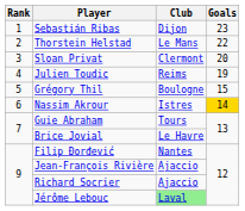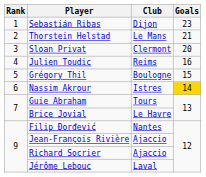Thorstein Helstad | Goals: 22 -> 21
Julien Toudic | Goals: 19 -> 16
Jérôme Lebouc | Club: lightgreen background -> no background
